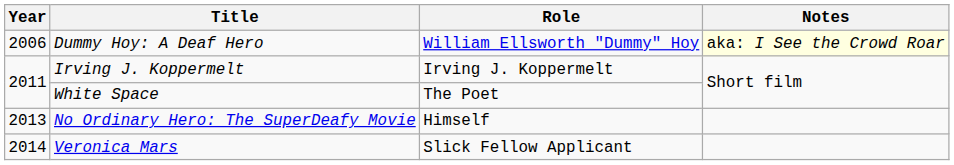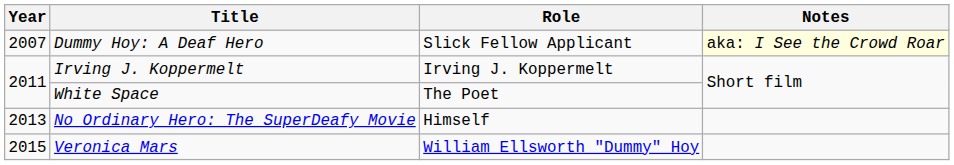Dummy Hoy: A Deaf Hero | Year: 2006 -> 2007
Dummy Hoy: A Deaf Hero | Role: William Ellsworth "Dummy" Hoy -> Slick Fellow Applicant
Veronica Mars | Year: 2014 -> 2015
Veronica Mars | Role: Slick Fellow Applicant -> William Ellsworth "Dummy" Hoy
